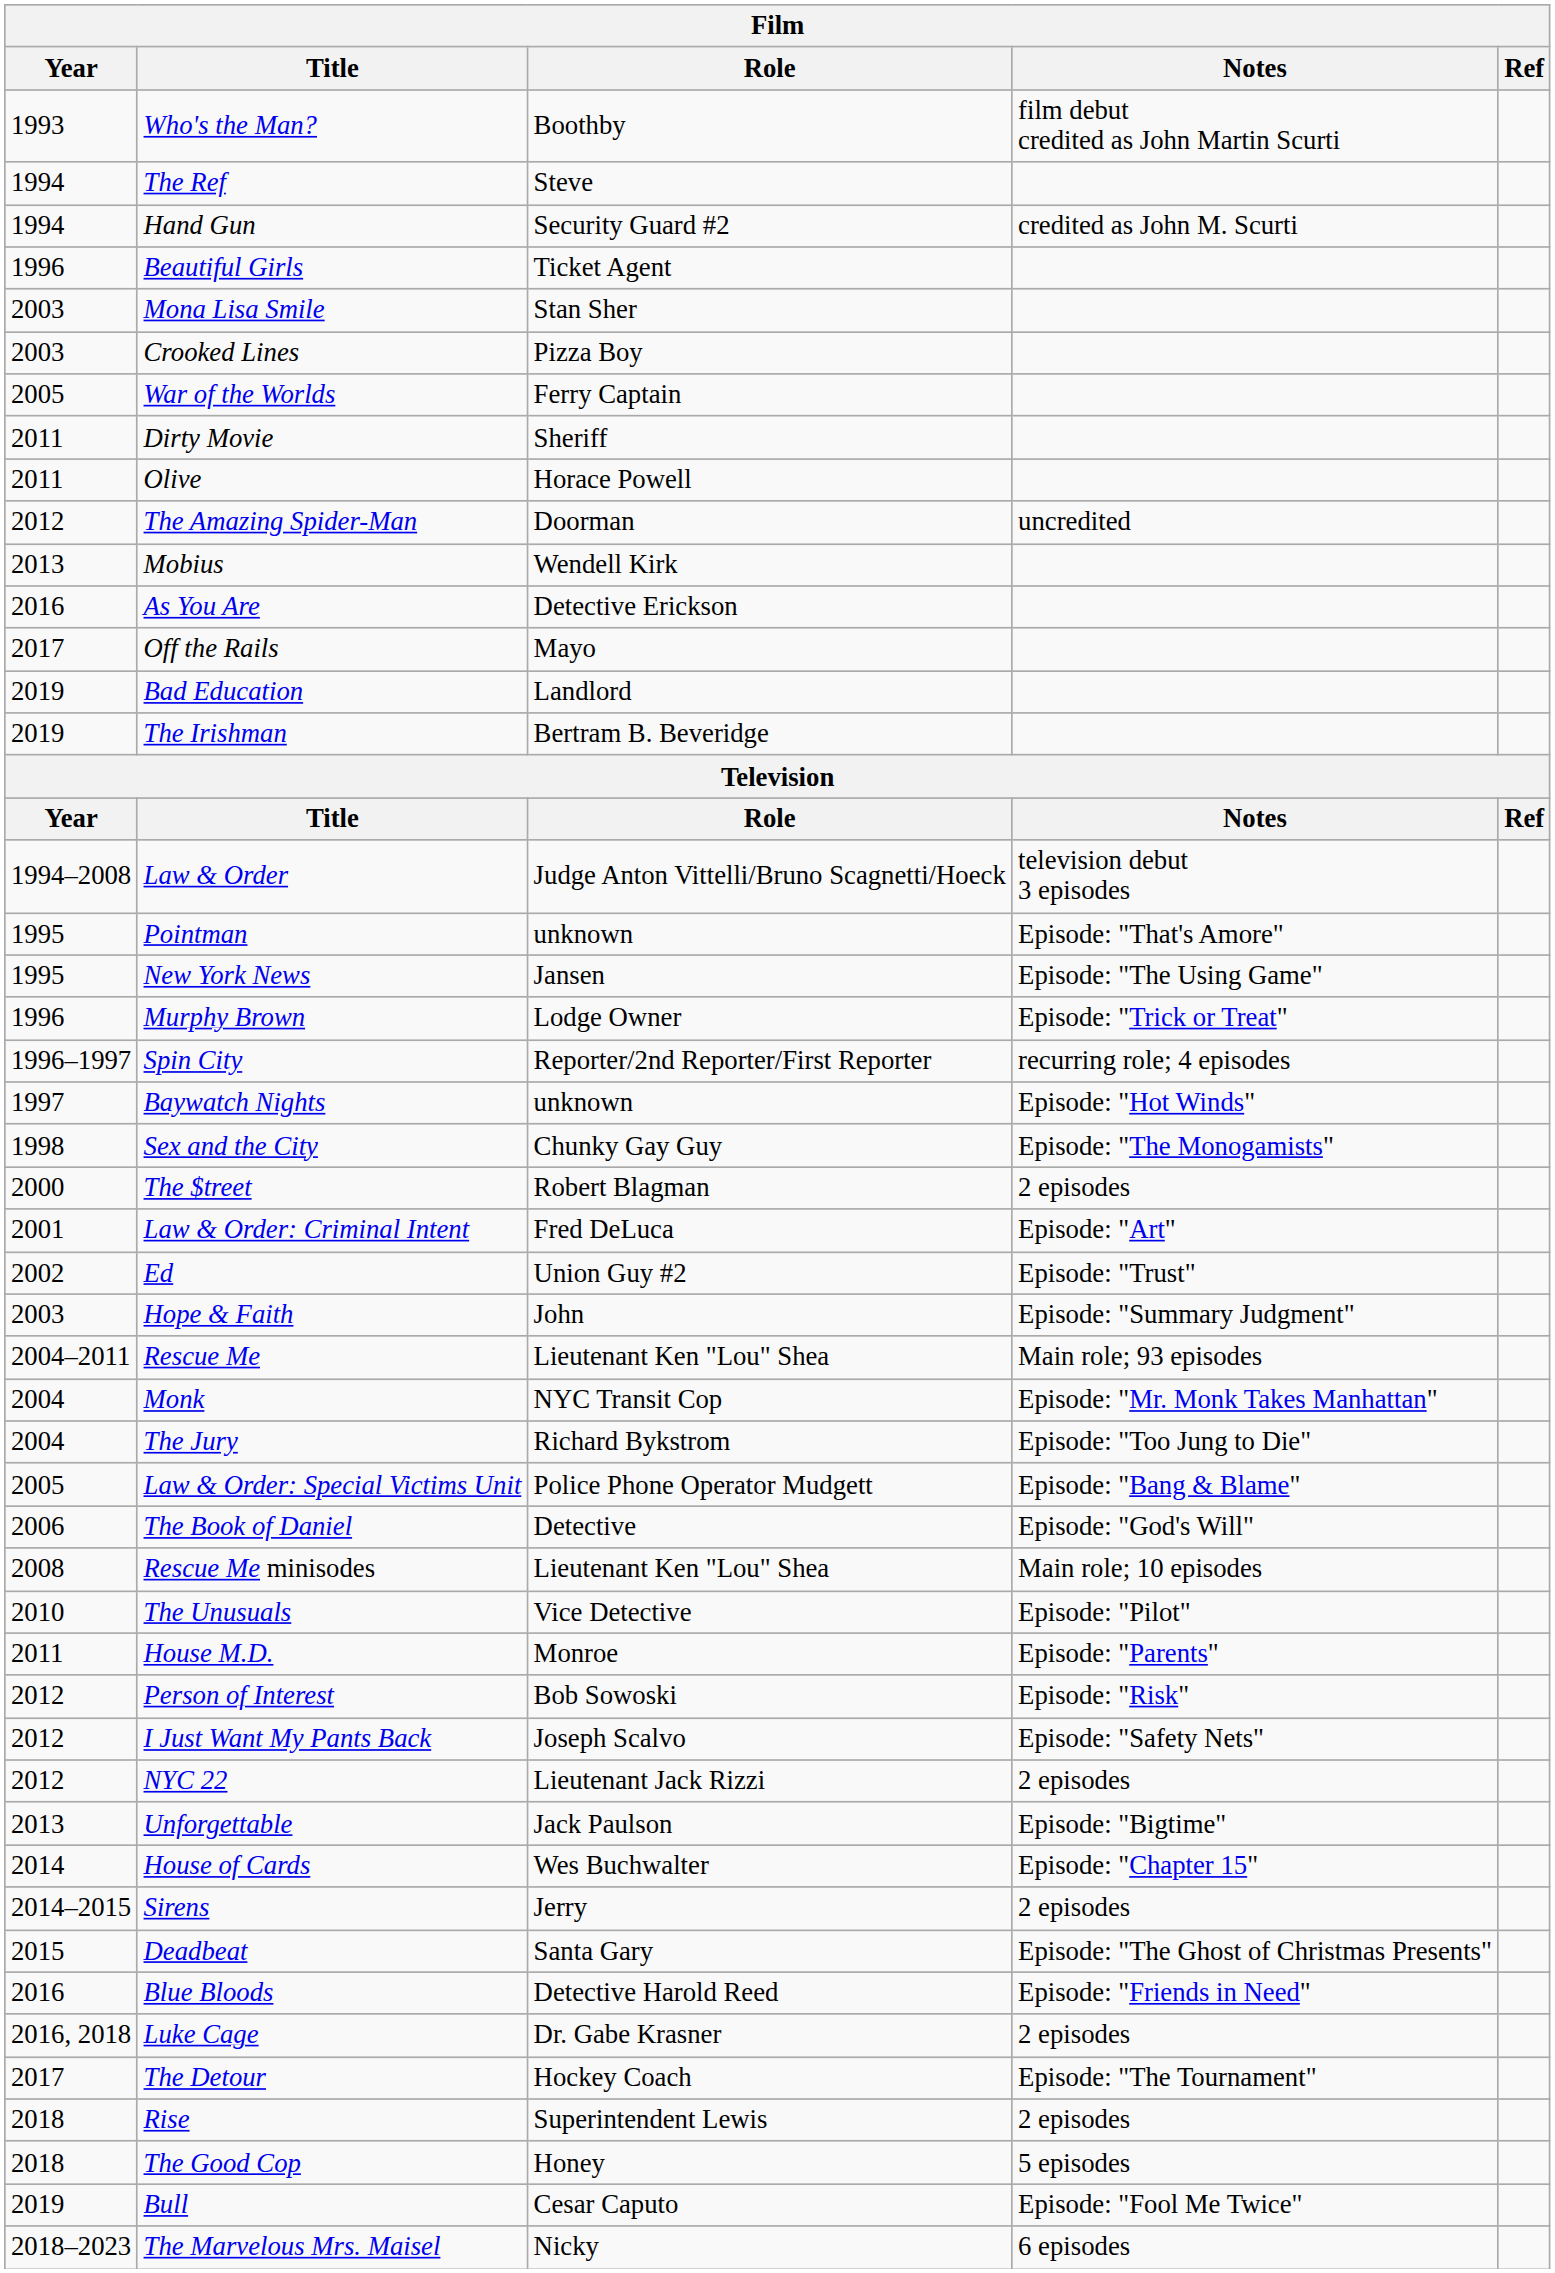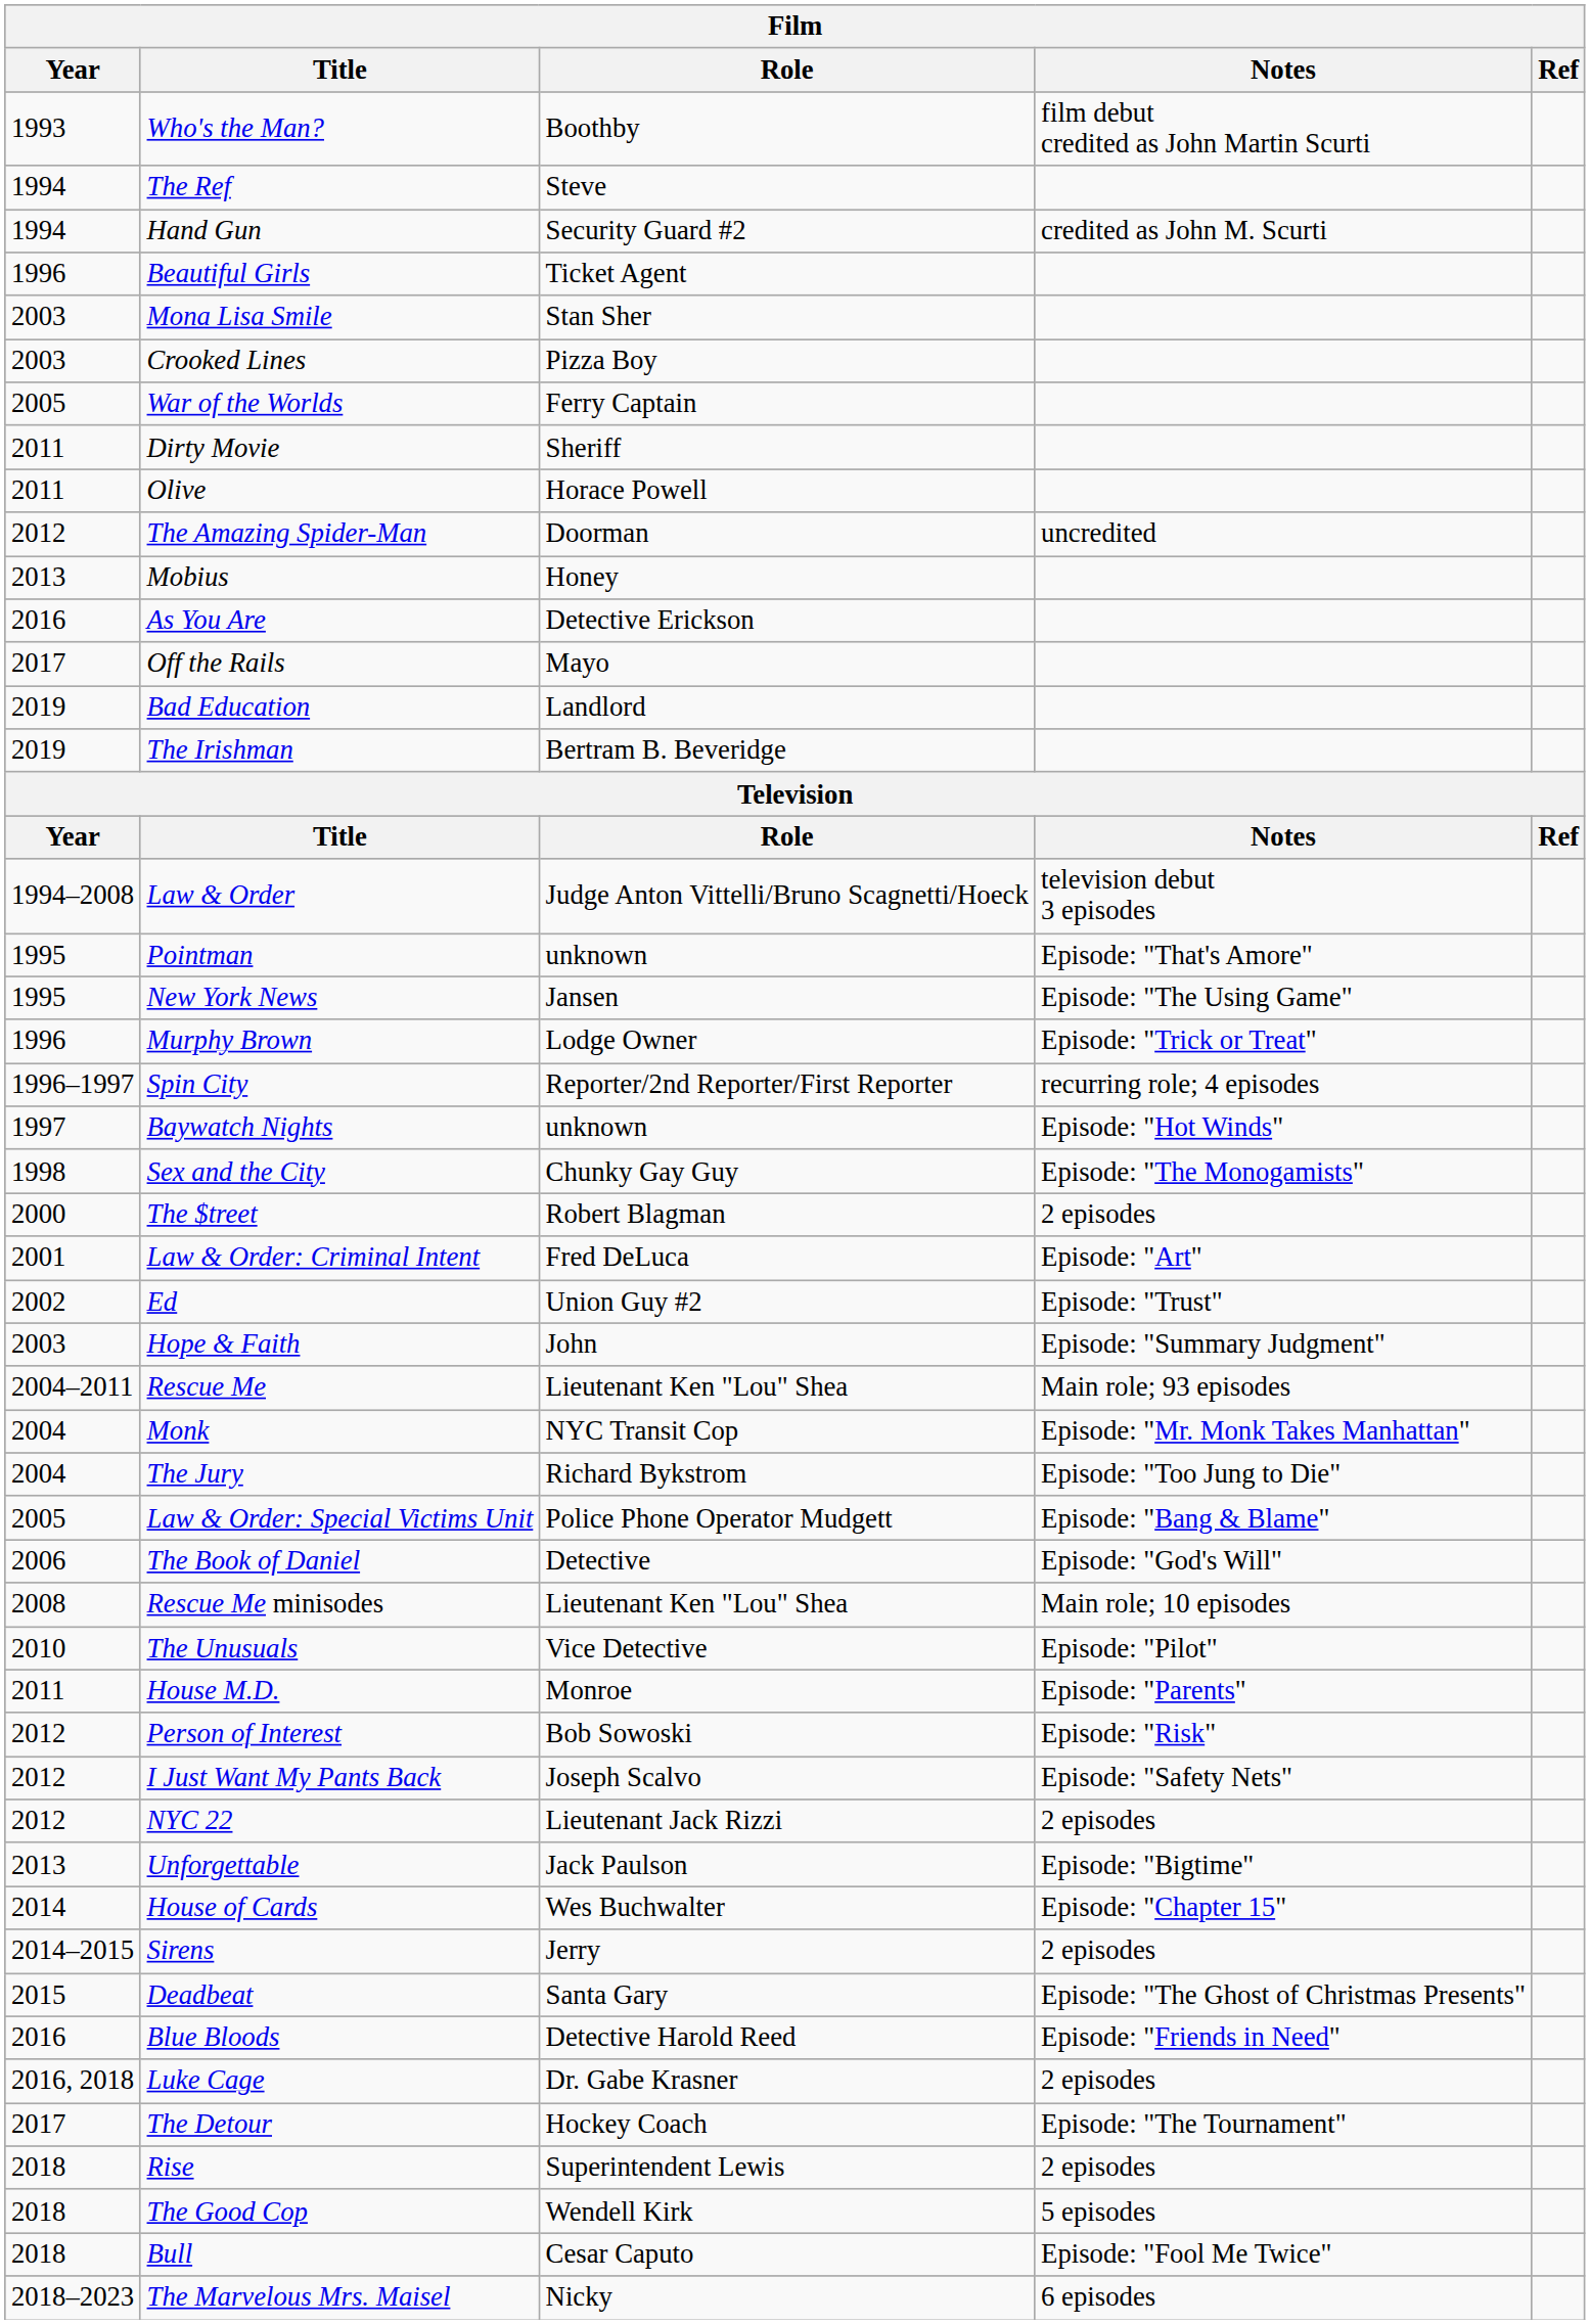Mobius | Role: Wendell Kirk -> Honey
The Good Cop | Role: Honey -> Wendell Kirk
Bull | Year: 2019 -> 2018
